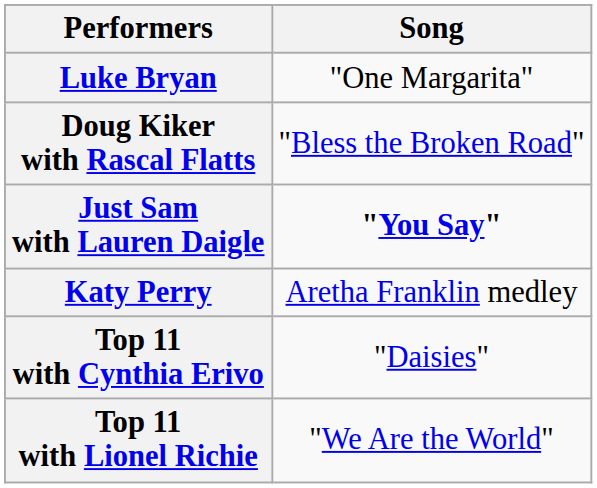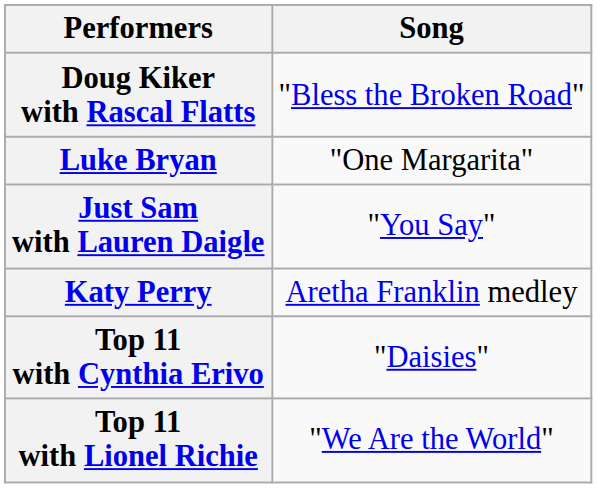rows swapped: Luke Bryan <-> Doug Kiker with Rascal Flatts
Just Sam with Lauren Daigle | Song: bold -> normal
